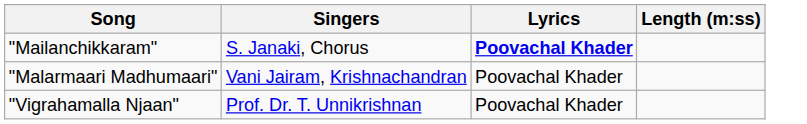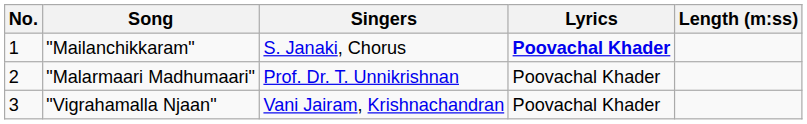+ column: No. | 1 | 2 | 3
"Malarmaari Madhumaari" | Singers: Vani Jairam, Krishnachandran -> Prof. Dr. T. Unnikrishnan
"Vigrahamalla Njaan" | Singers: Prof. Dr. T. Unnikrishnan -> Vani Jairam, Krishnachandran
